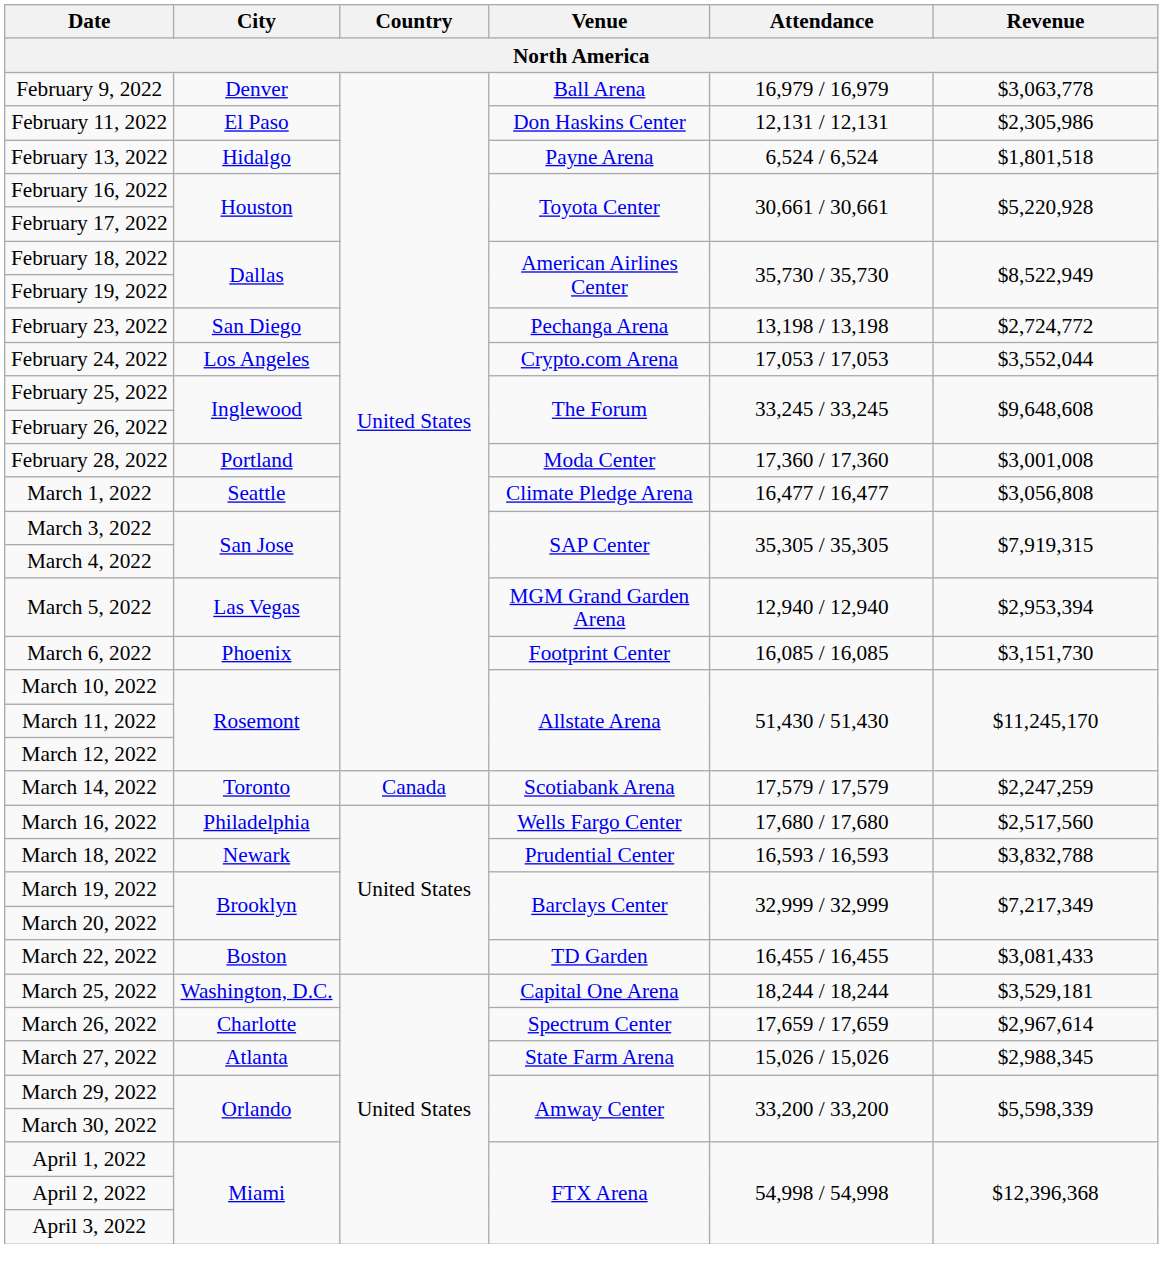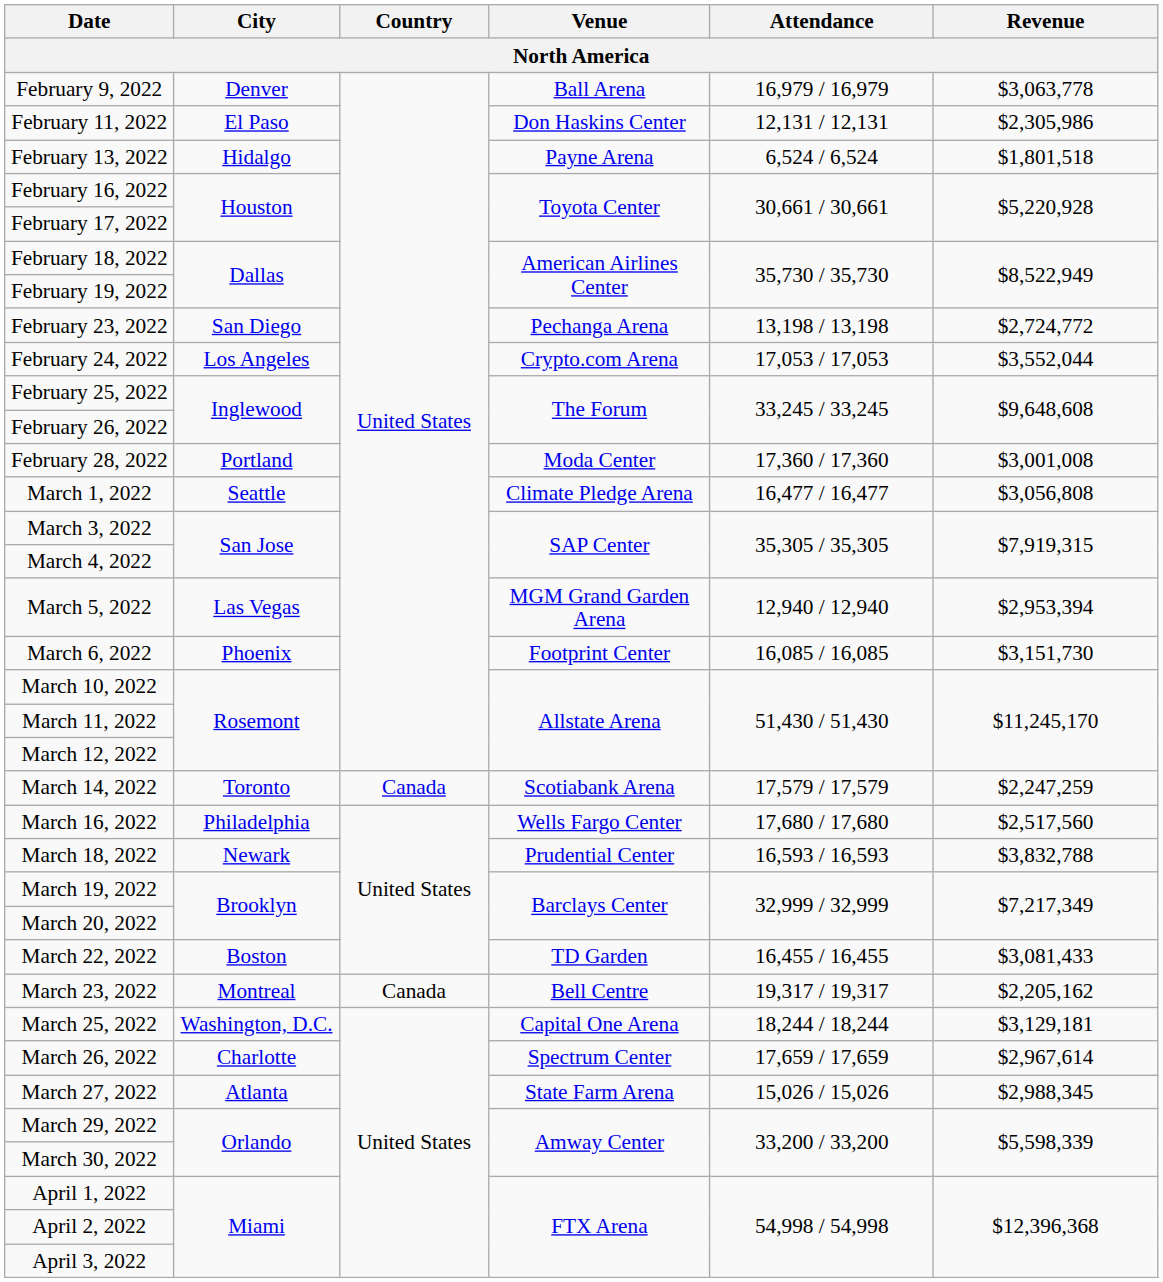+ row: March 23, 2022 | Montreal | Canada | Bell Centre | 19,317 / 19,317 | $2,205,162
March 25, 2022 | Revenue: $3,529,181 -> $3,129,181
